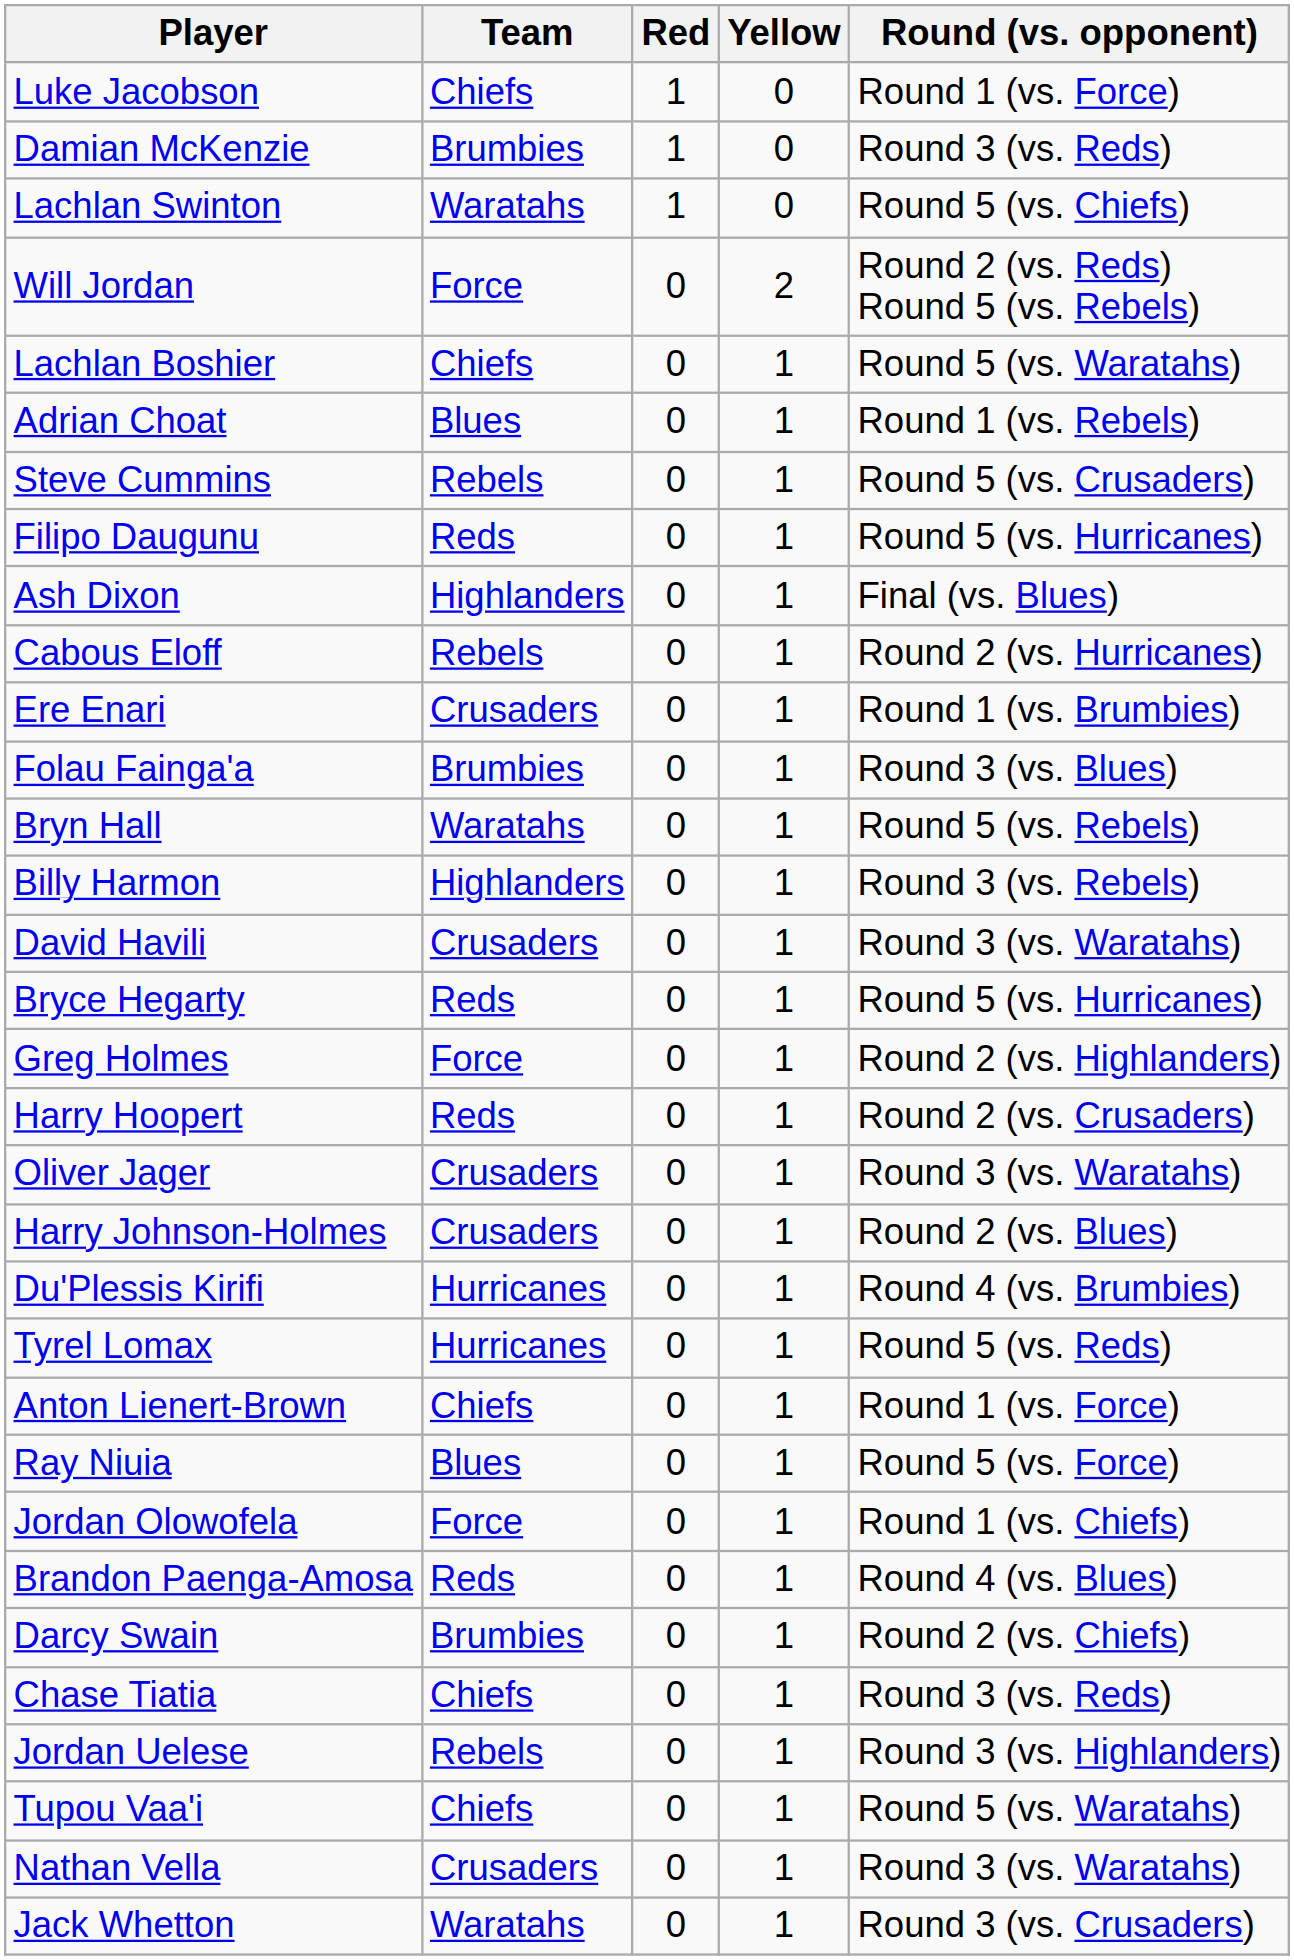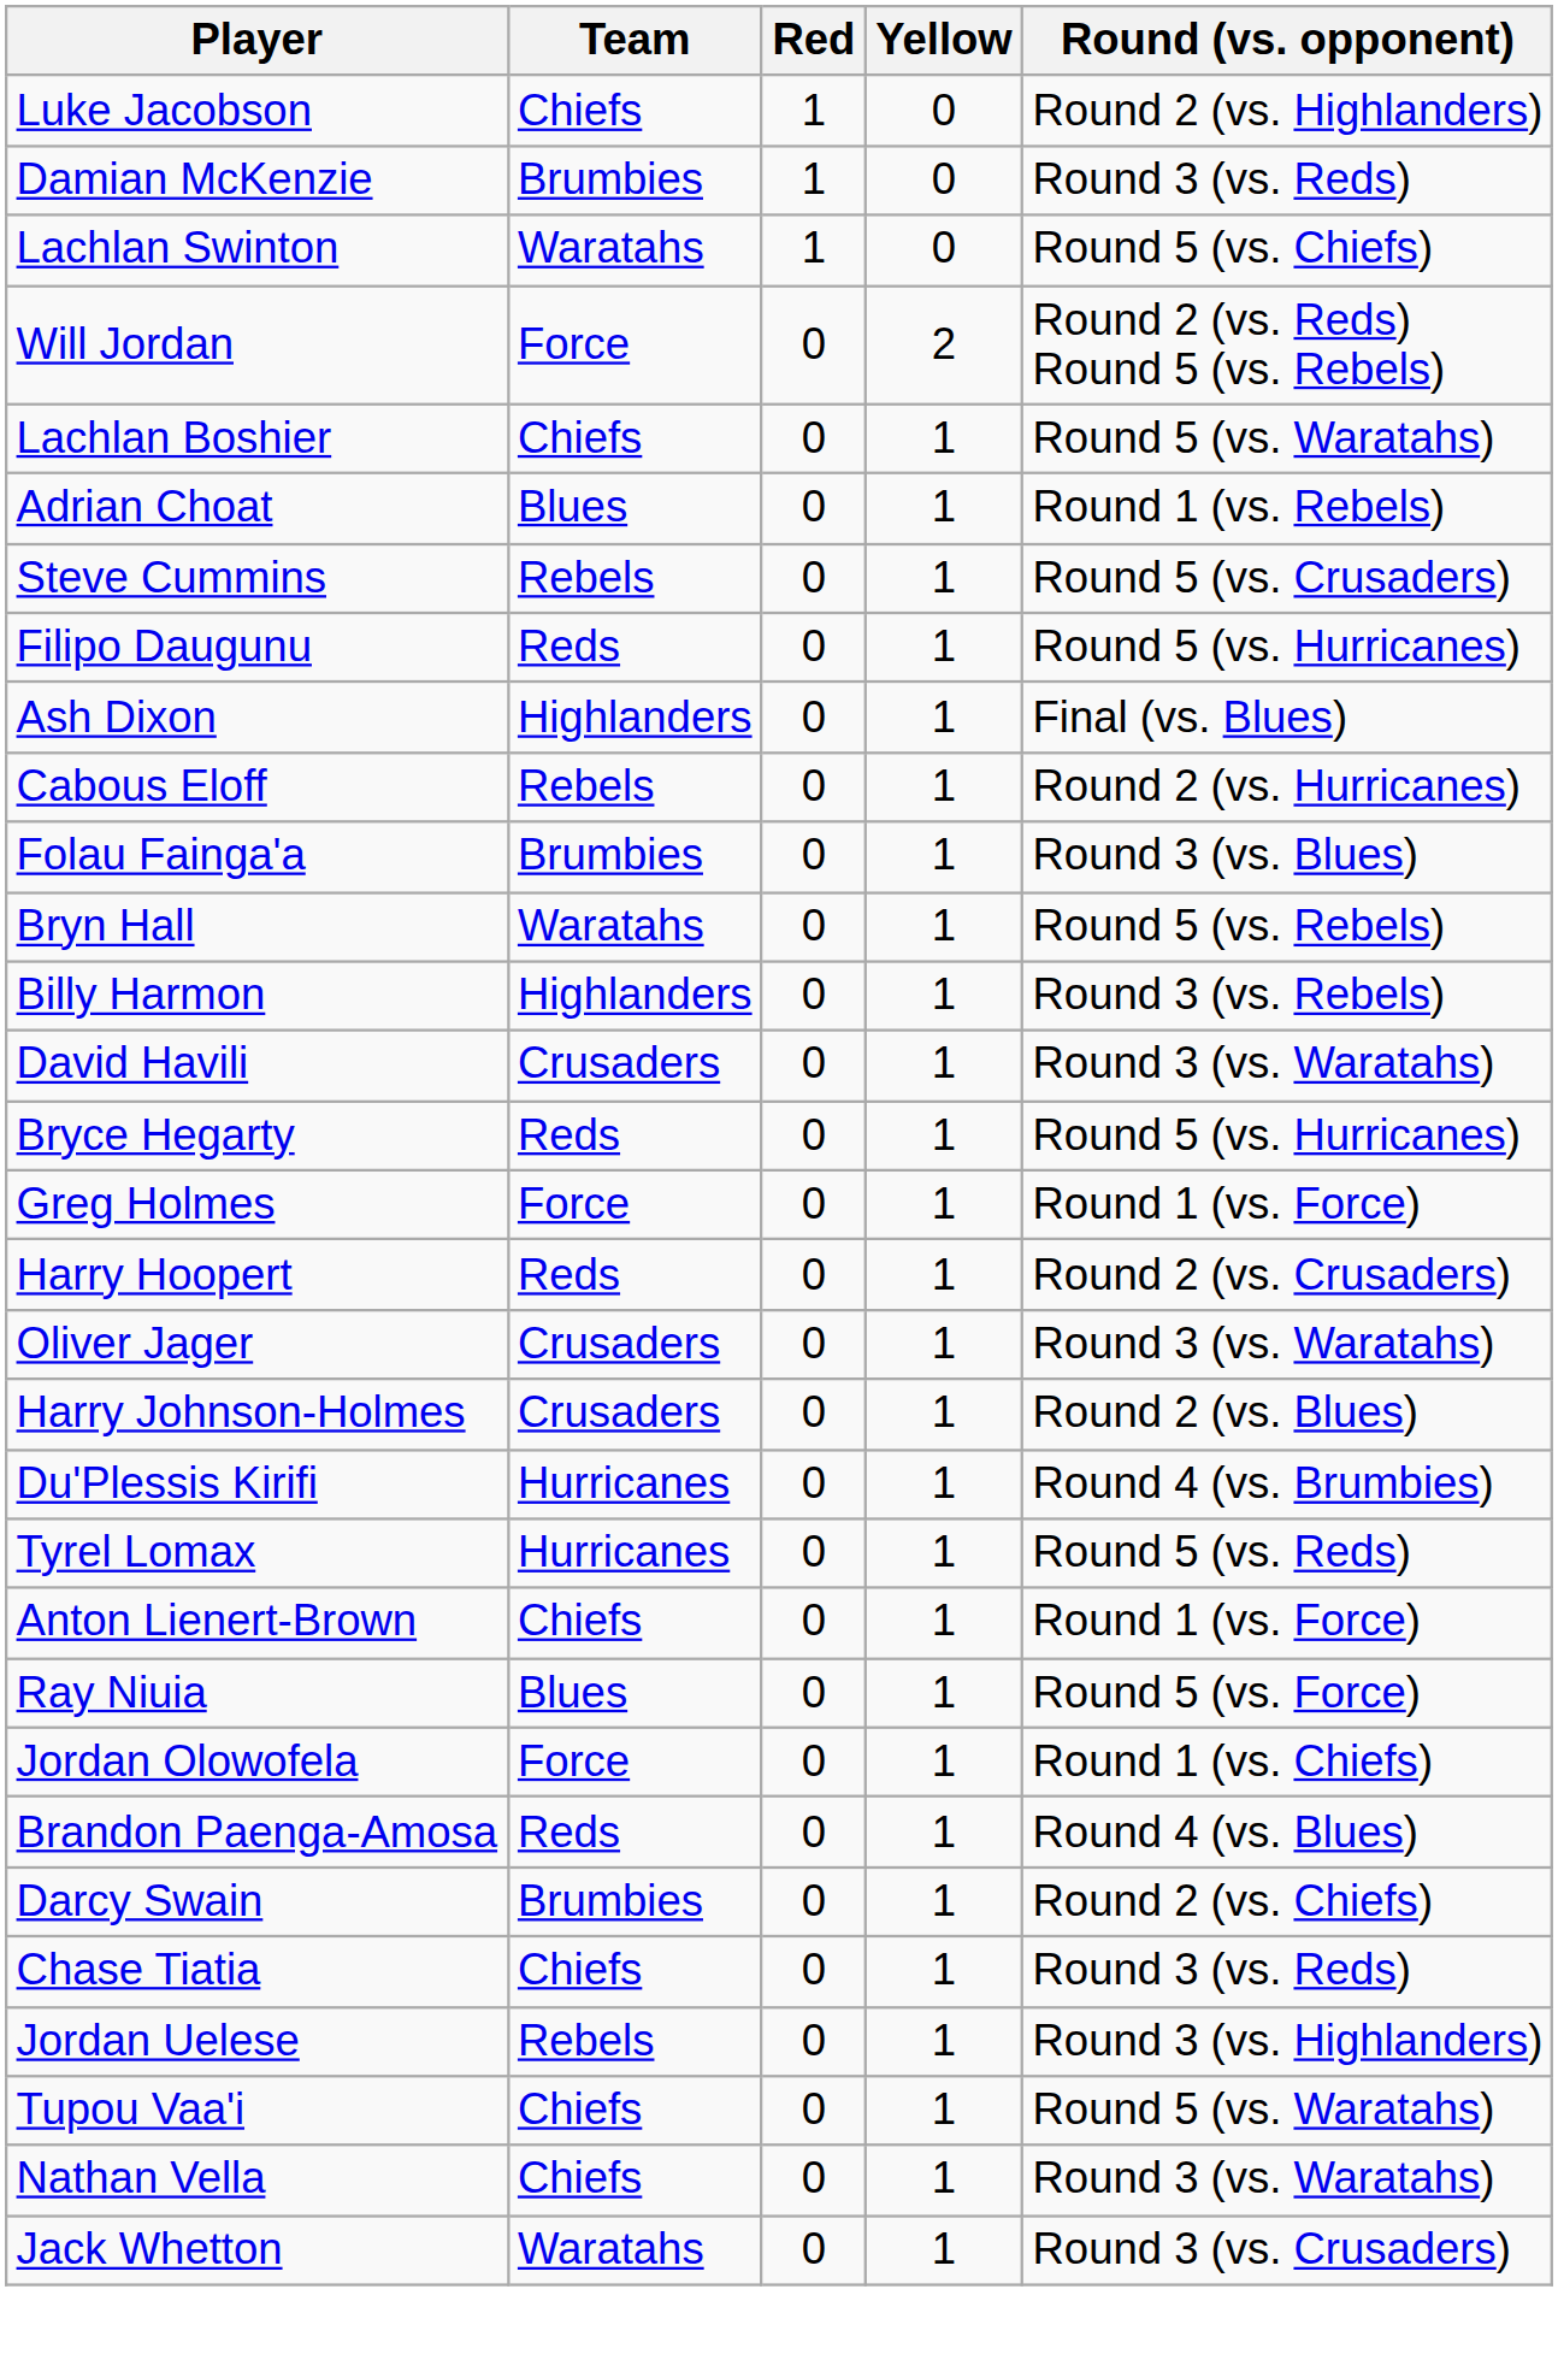Luke Jacobson | Round (vs. opponent): Round 1 (vs. Force) -> Round 2 (vs. Highlanders)
- row: Ere Enari | Crusaders | 0 | 1 | Round 1 (vs. Brumbies)
Greg Holmes | Round (vs. opponent): Round 2 (vs. Highlanders) -> Round 1 (vs. Force)
Nathan Vella | Team: Crusaders -> Chiefs
